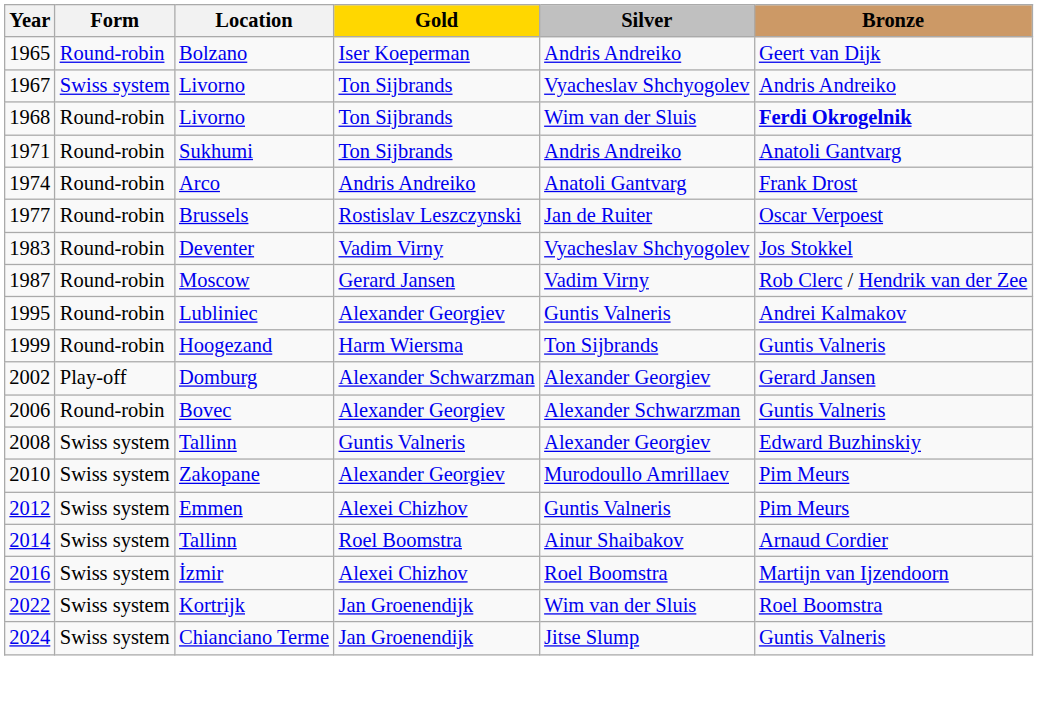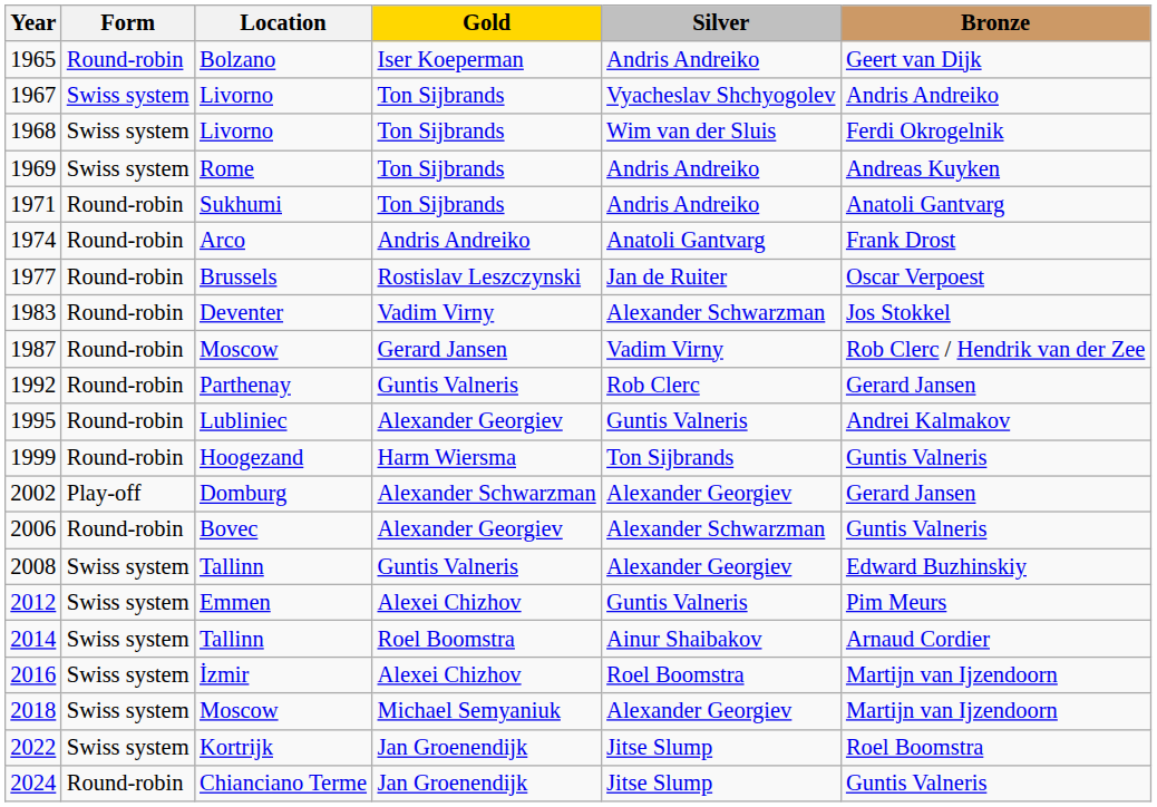1968 | Form: Round-robin -> Swiss system
1968 | Bronze: bold -> normal
+ row: 1969 | Swiss system | Rome | Ton Sijbrands | Andris Andreiko | Andreas Kuyken
1983 | Silver: Vyacheslav Shchyogolev -> Alexander Schwarzman
+ row: 1992 | Round-robin | Parthenay | Guntis Valneris | Rob Clerc | Gerard Jansen
- row: 2010 | Swiss system | Zakopane | Alexander Georgiev | Murodoullo Amrillaev | Pim Meurs
+ row: 2018 | Swiss system | Moscow | Michael Semyaniuk | Alexander Georgiev | Martijn van Ijzendoorn
2022 | Silver: Wim van der Sluis -> Jitse Slump
2024 | Form: Swiss system -> Round-robin
